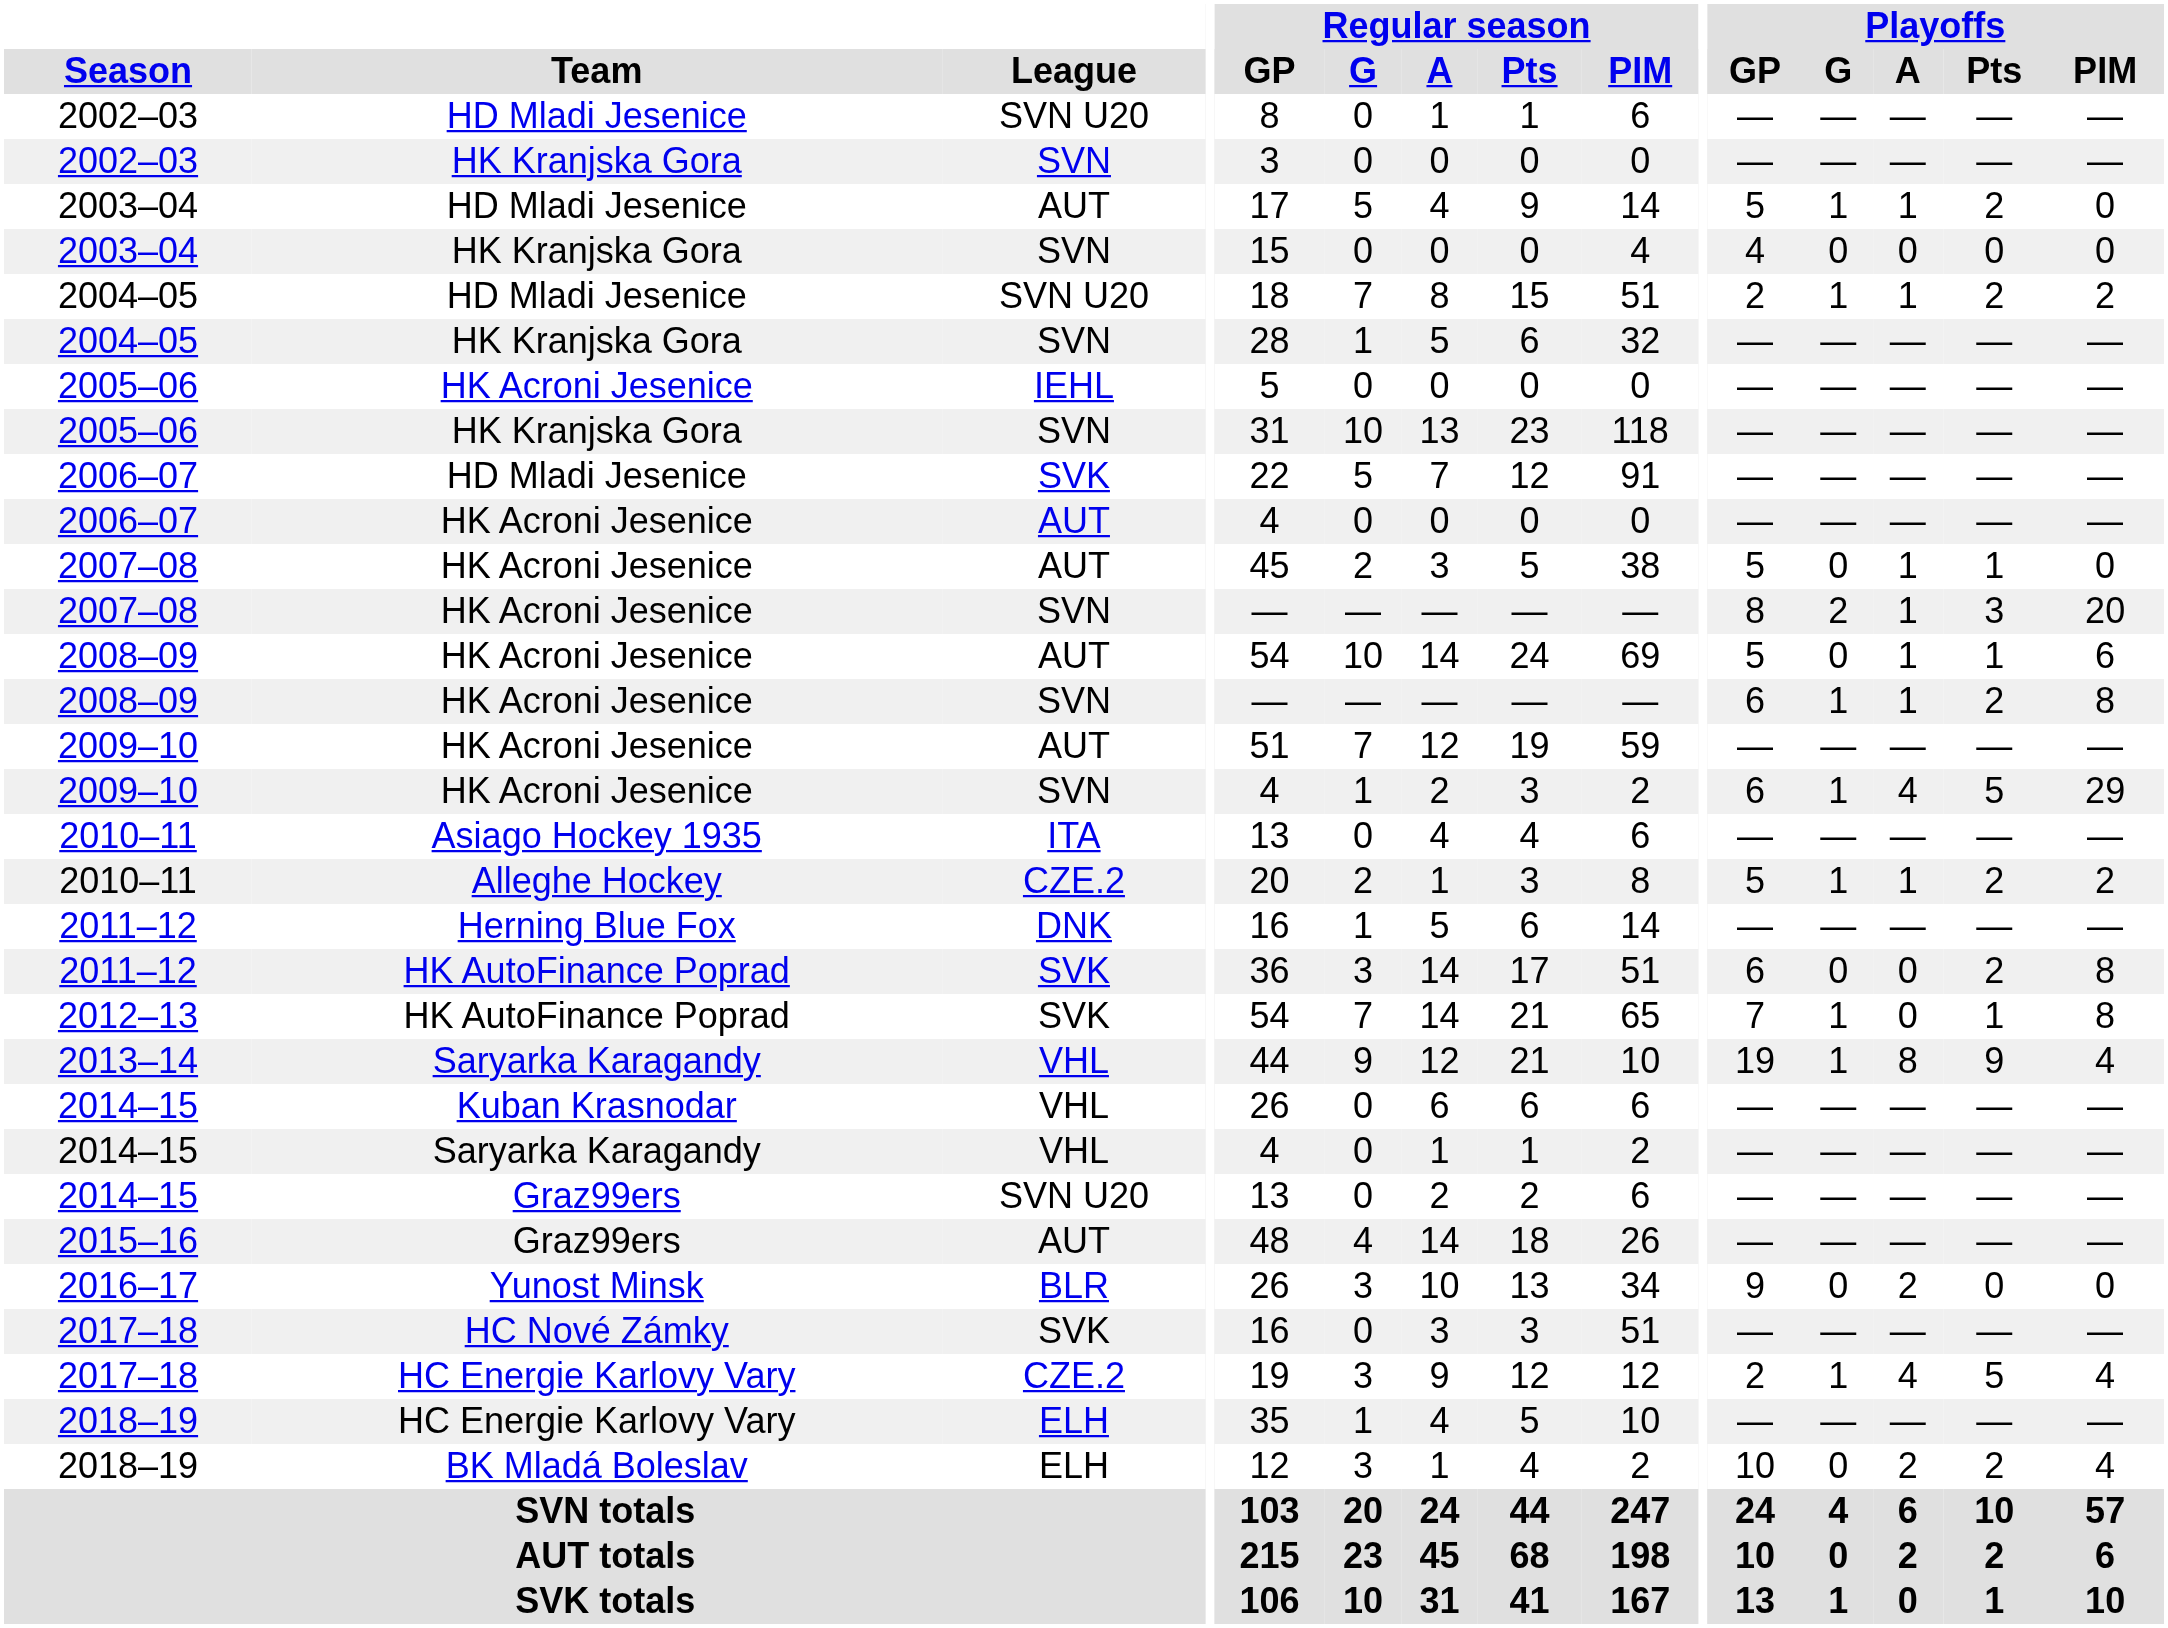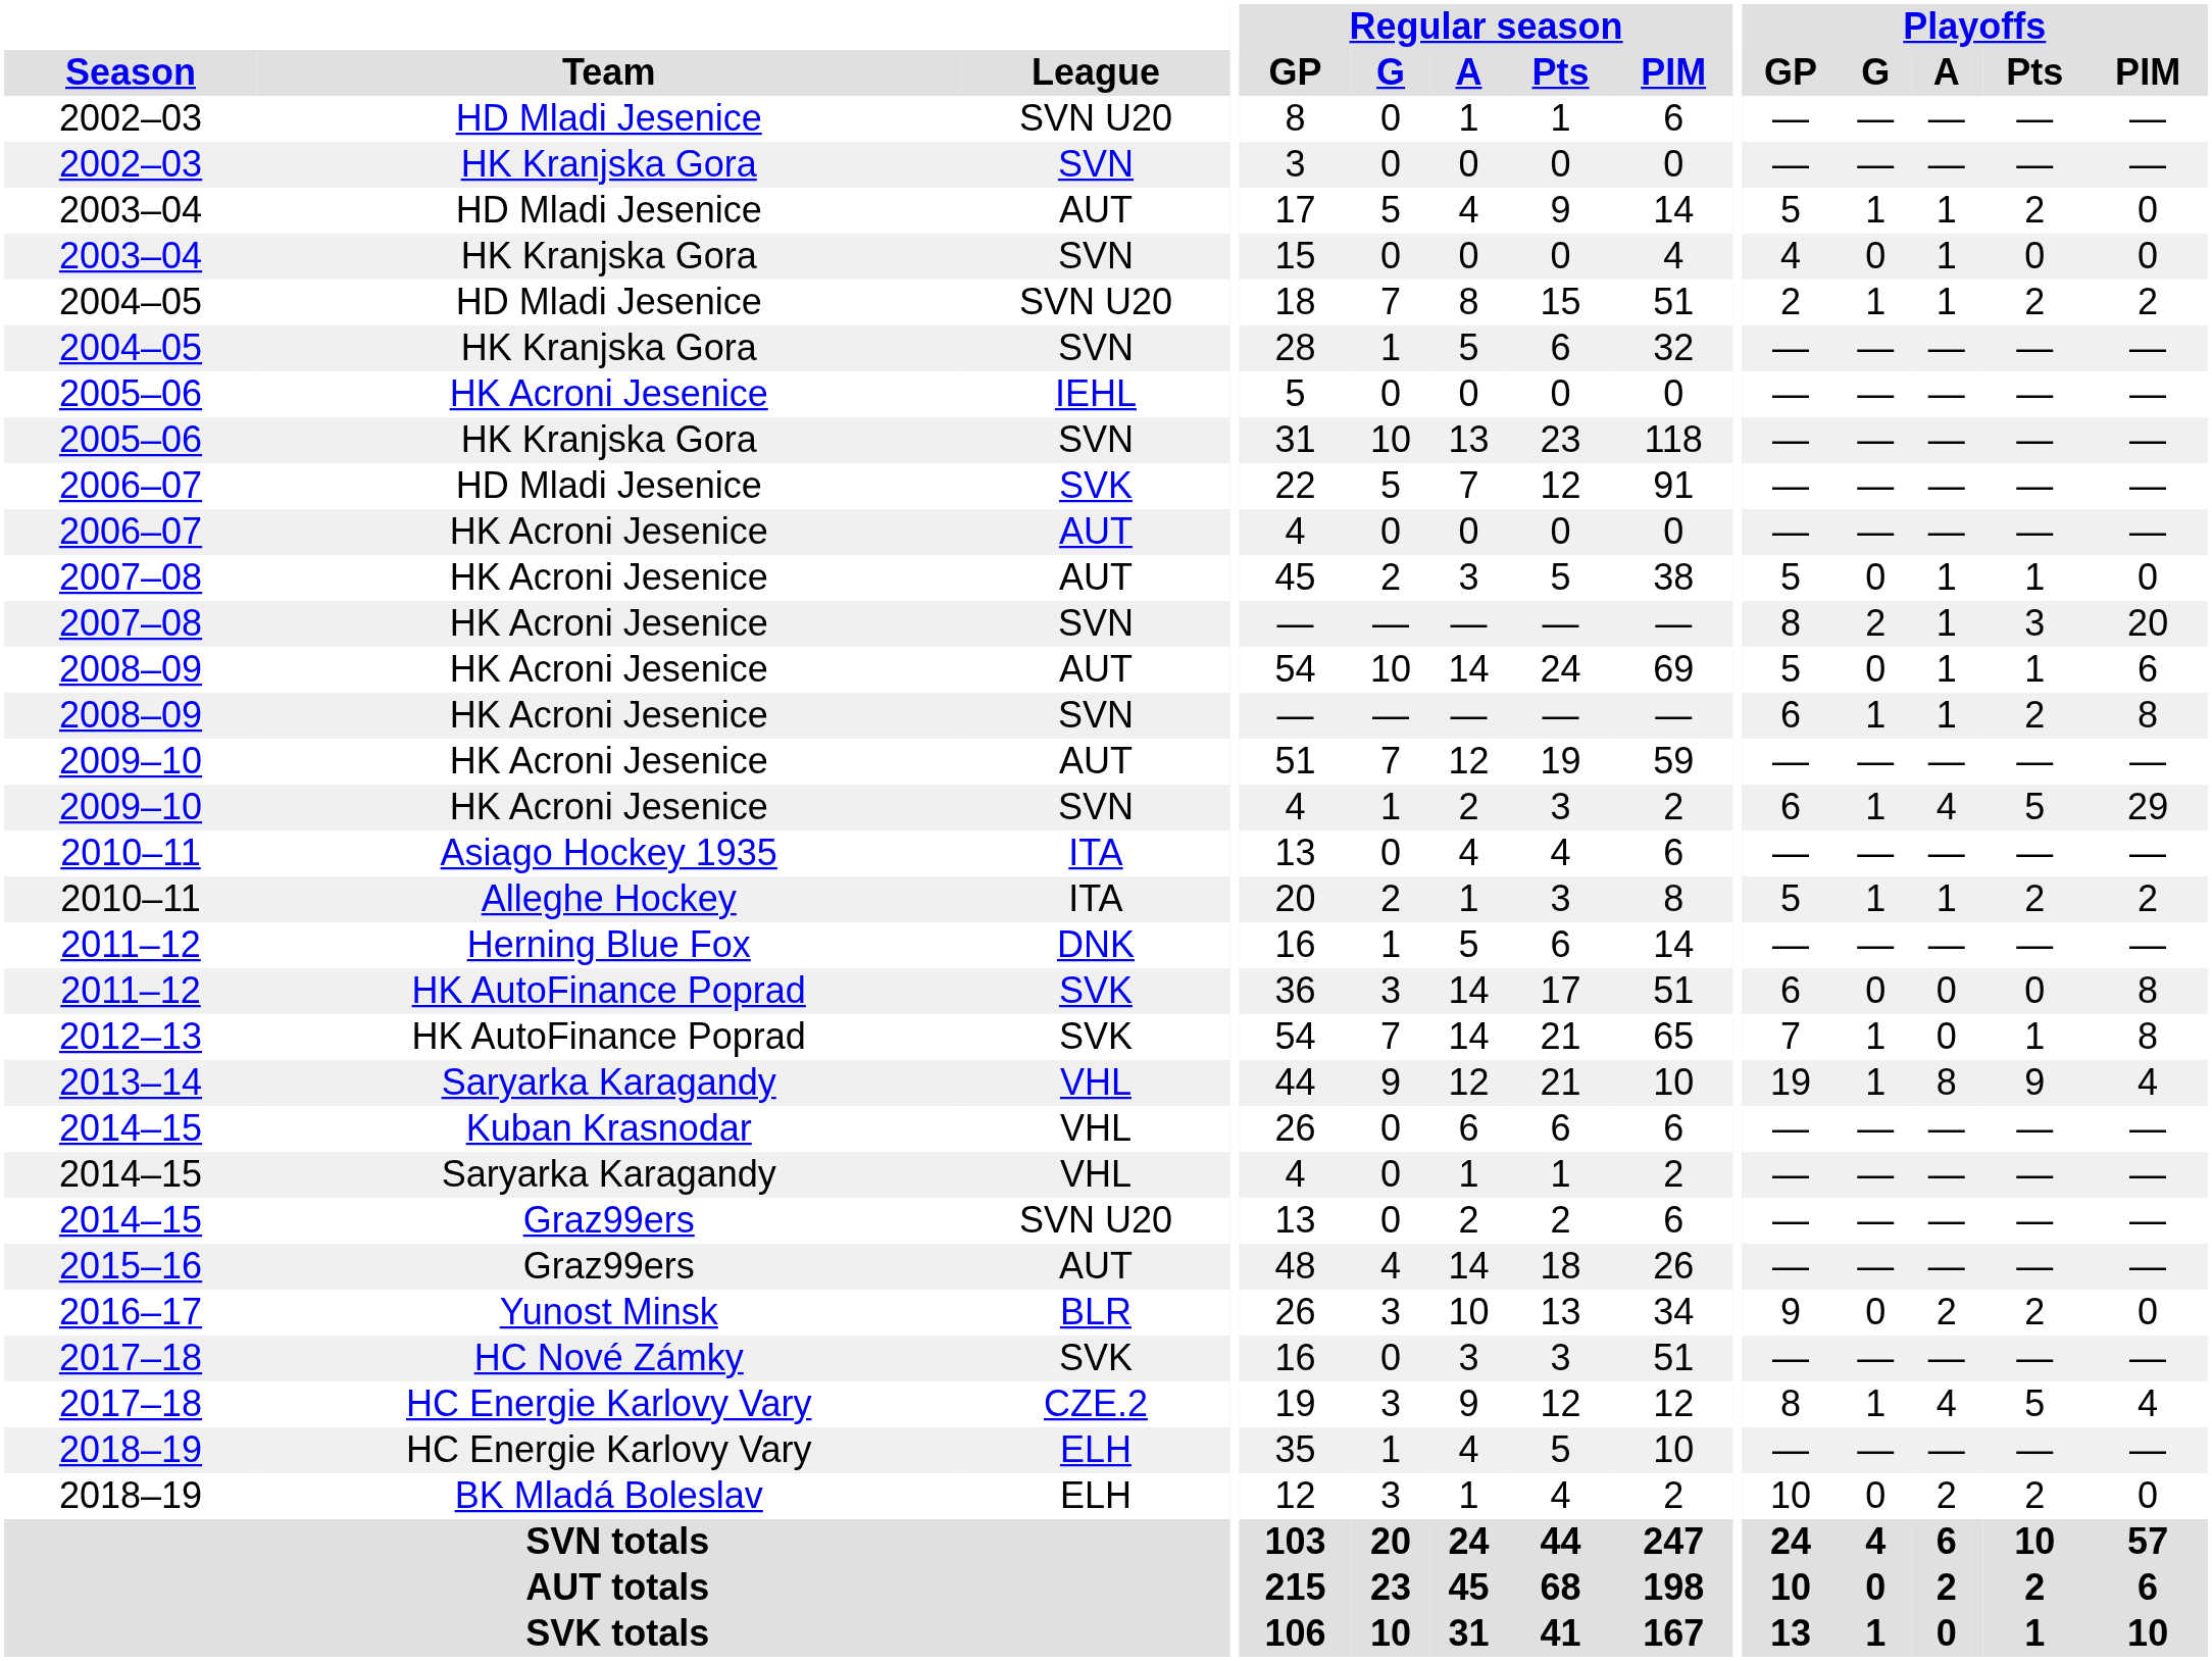2003–04 / HK Kranjska Gora | Playoffs / A: 0 -> 1
2010–11 / Alleghe Hockey | League: CZE.2 -> ITA
2011–12 / HK AutoFinance Poprad | Playoffs / Pts: 2 -> 0
2016–17 | Playoffs / Pts: 0 -> 2
2017–18 / HC Energie Karlovy Vary | Playoffs / GP: 2 -> 8
2018–19 / BK Mladá Boleslav | Playoffs / PIM: 4 -> 0
